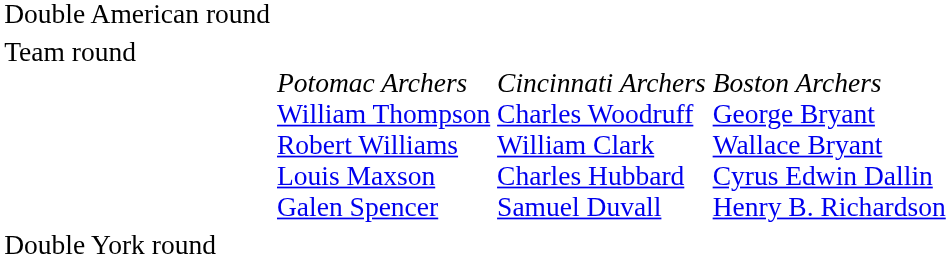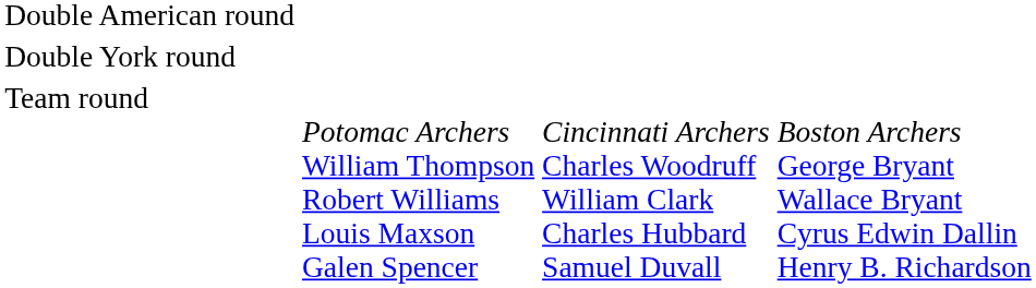rows swapped: Double York round <-> Team round
